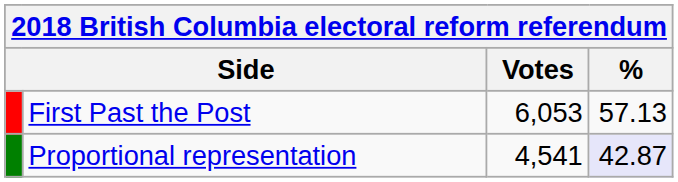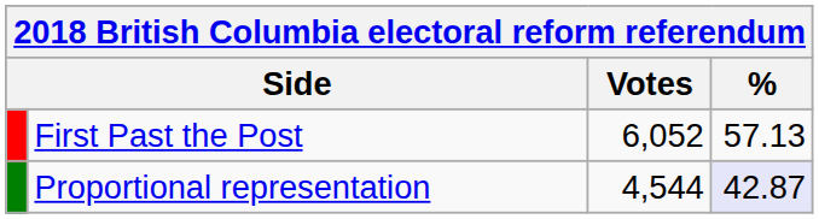First Past the Post | Votes: 6,053 -> 6,052
Proportional representation | Votes: 4,541 -> 4,544
